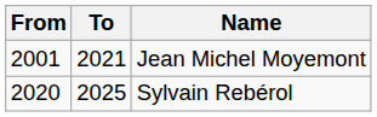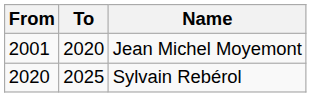Jean Michel Moyemont | To: 2021 -> 2020
